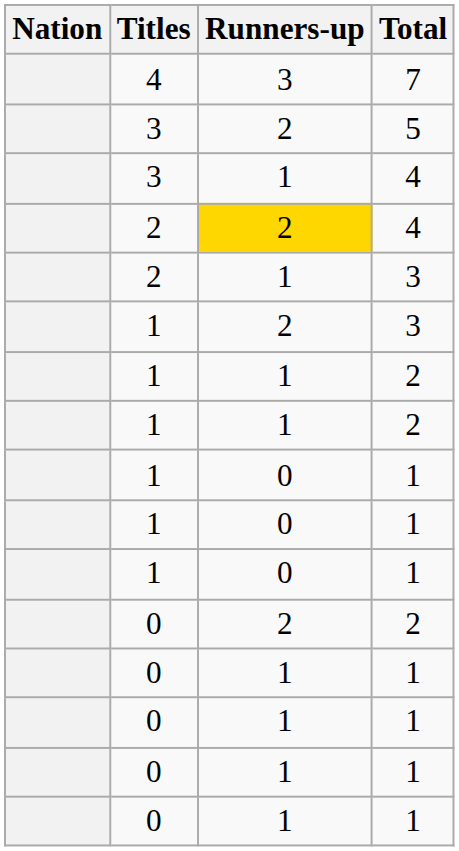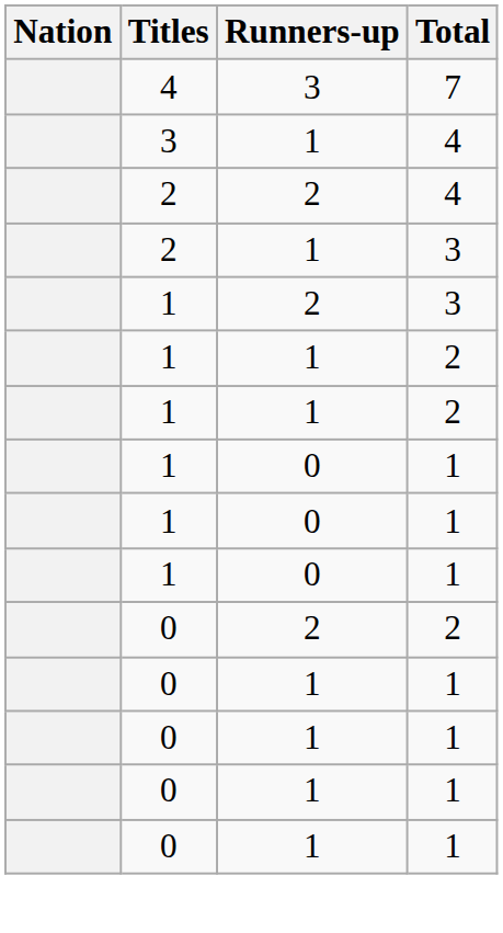- row: 3 | 2 | 5
2 / 4 | Runners-up: gold background -> no background
